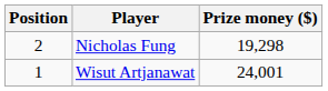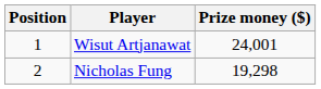rows swapped: Wisut Artjanawat <-> Nicholas Fung
